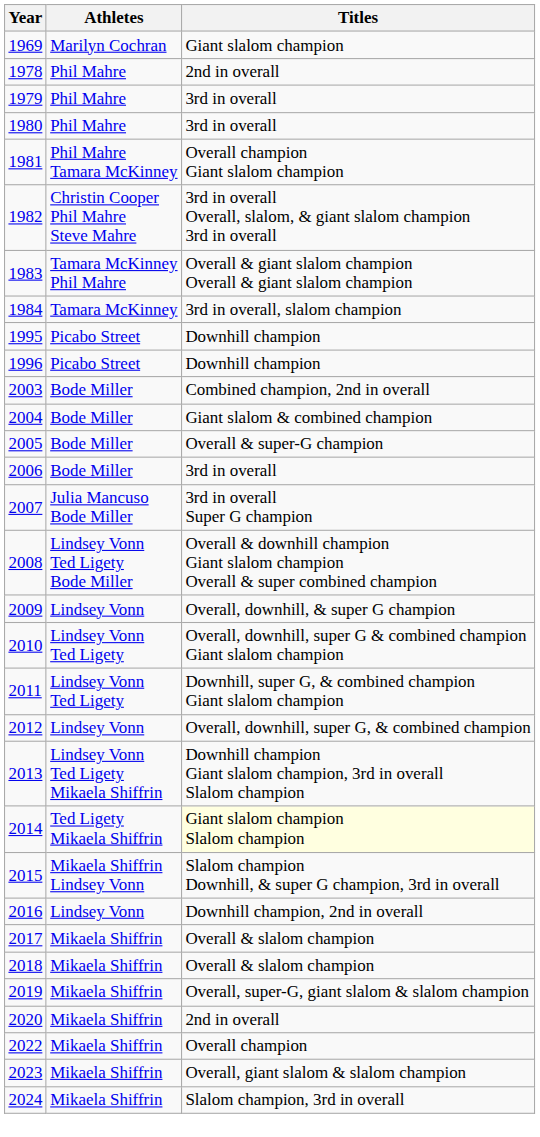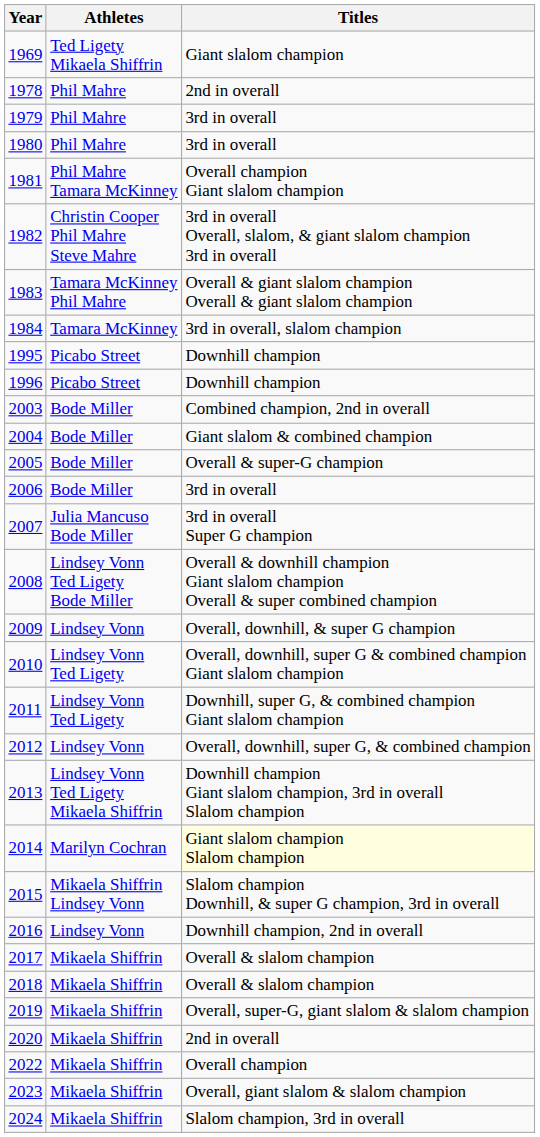1969 | Athletes: Marilyn Cochran -> Ted Ligety Mikaela Shiffrin
2014 | Athletes: Ted Ligety Mikaela Shiffrin -> Marilyn Cochran
